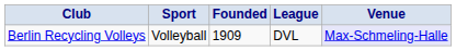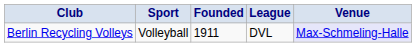Berlin Recycling Volleys | Founded: 1909 -> 1911
